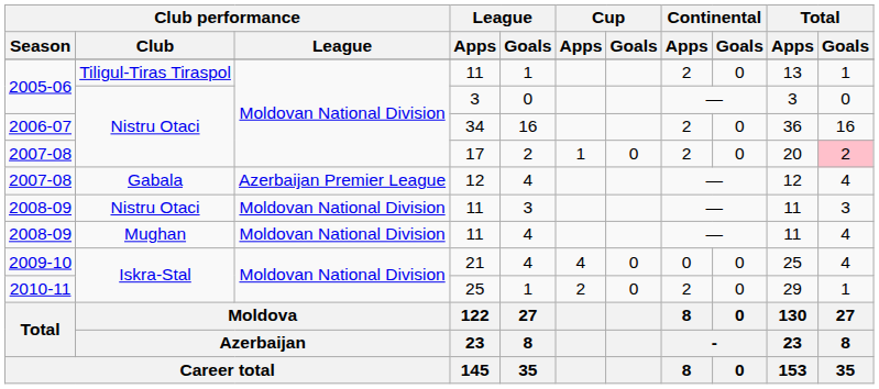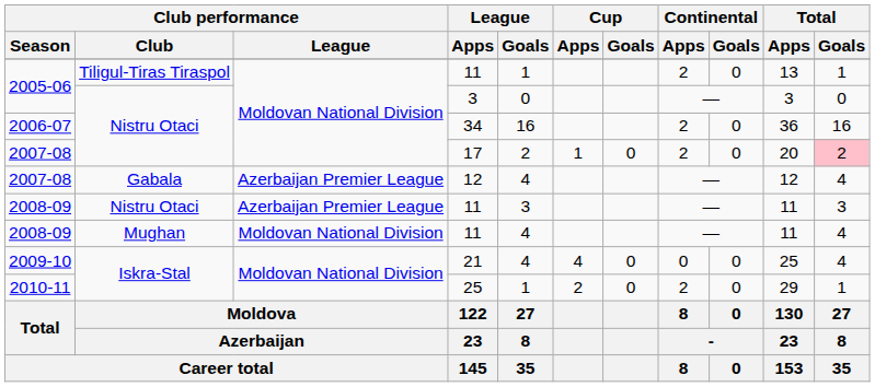Nistru Otaci / 11 | Club performance / League: Moldovan National Division -> Azerbaijan Premier League
